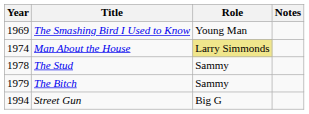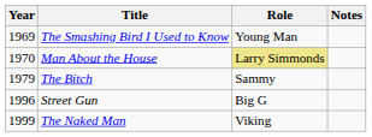Man About the House | Year: 1974 -> 1970
- row: 1978 | The Stud | Sammy
Street Gun | Year: 1994 -> 1996
+ row: 1999 | The Naked Man | Viking
